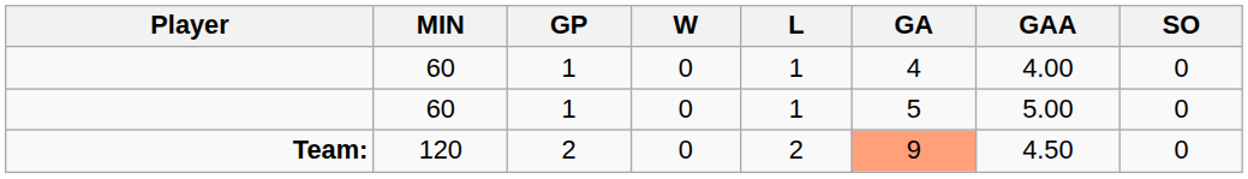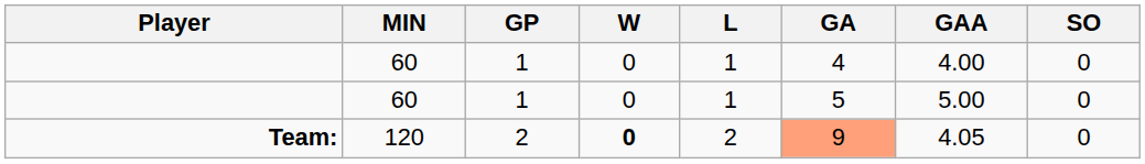Team: | W: normal -> bold
Team: | GAA: 4.50 -> 4.05
